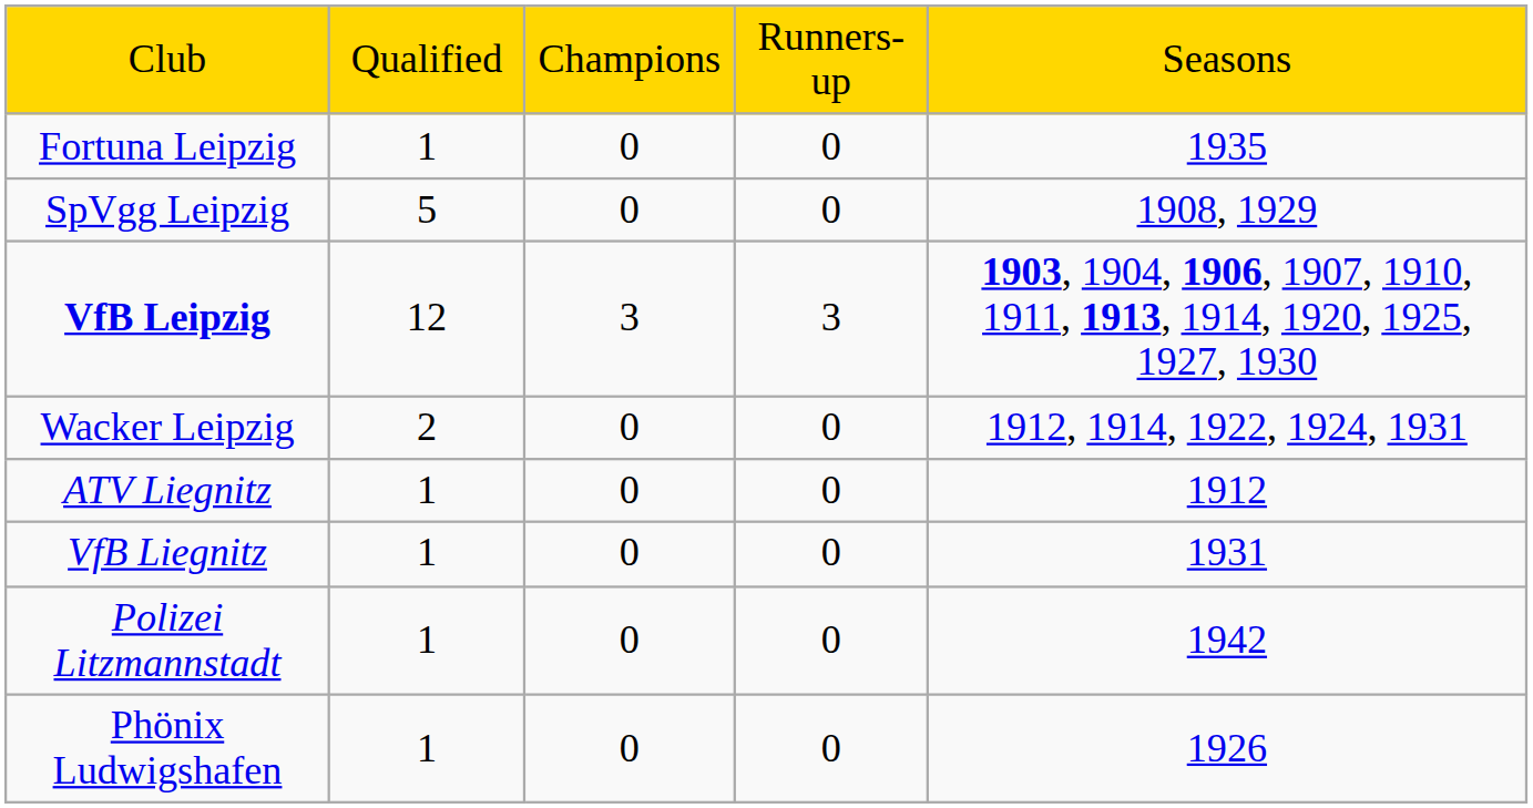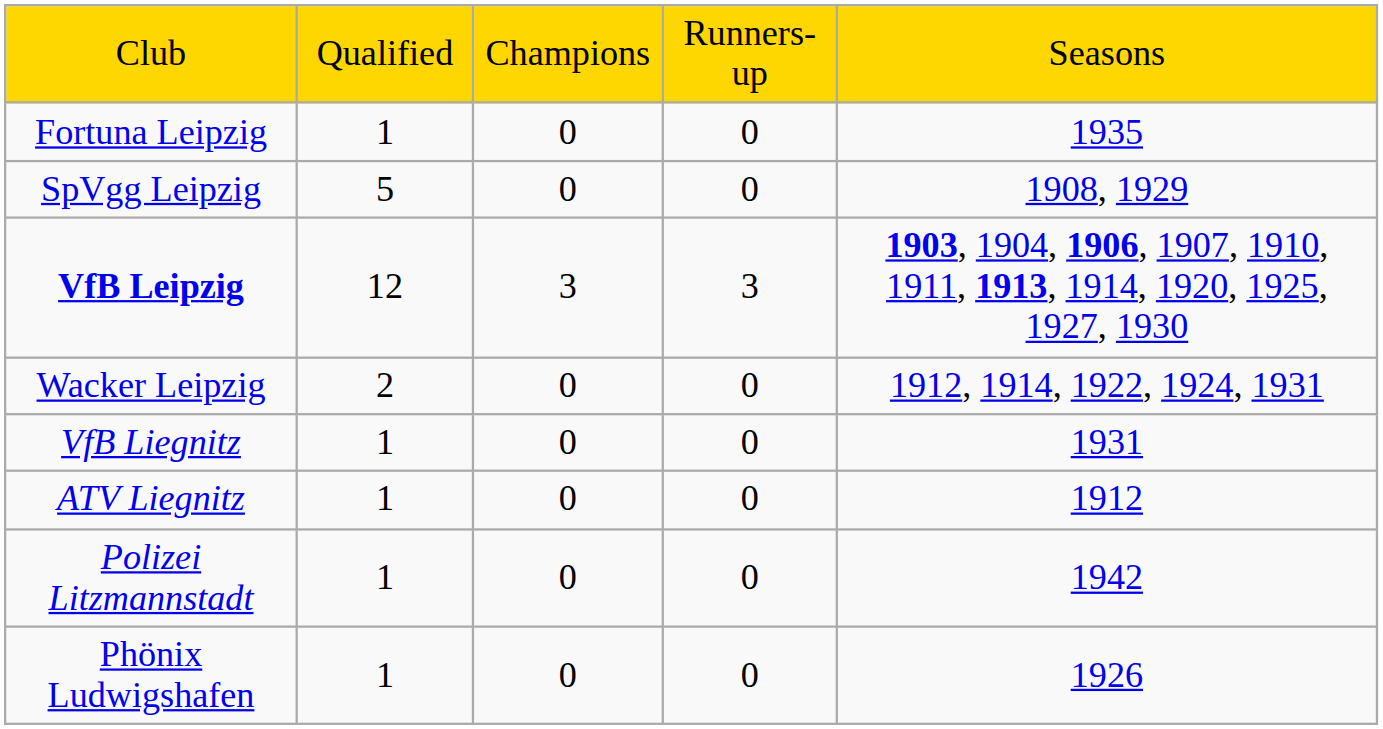rows swapped: ATV Liegnitz <-> VfB Liegnitz
